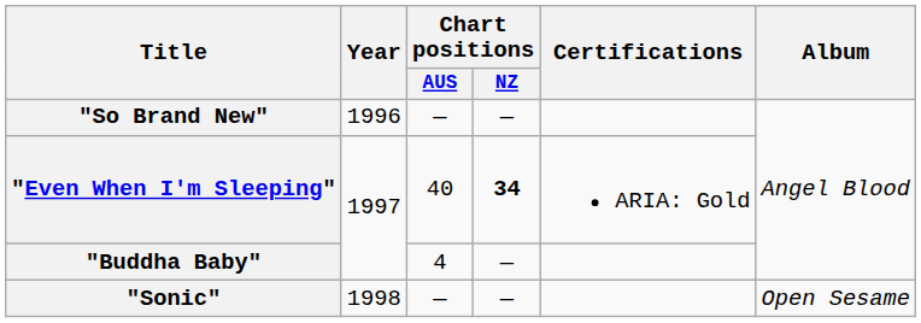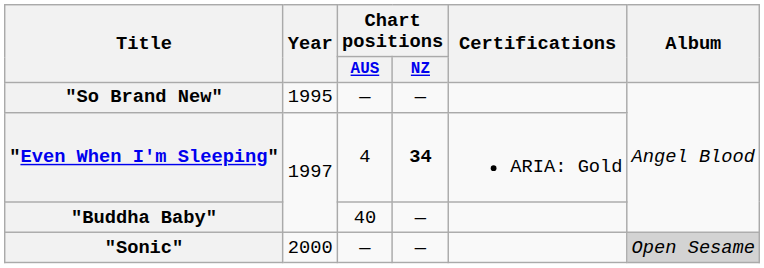"So Brand New" | Year: 1996 -> 1995
"Even When I'm Sleeping" | Chart positions / AUS: 40 -> 4
"Buddha Baby" | Chart positions / AUS: 4 -> 40
"Sonic" | Year: 1998 -> 2000
"Sonic" | Album: no background -> lightgrey background
